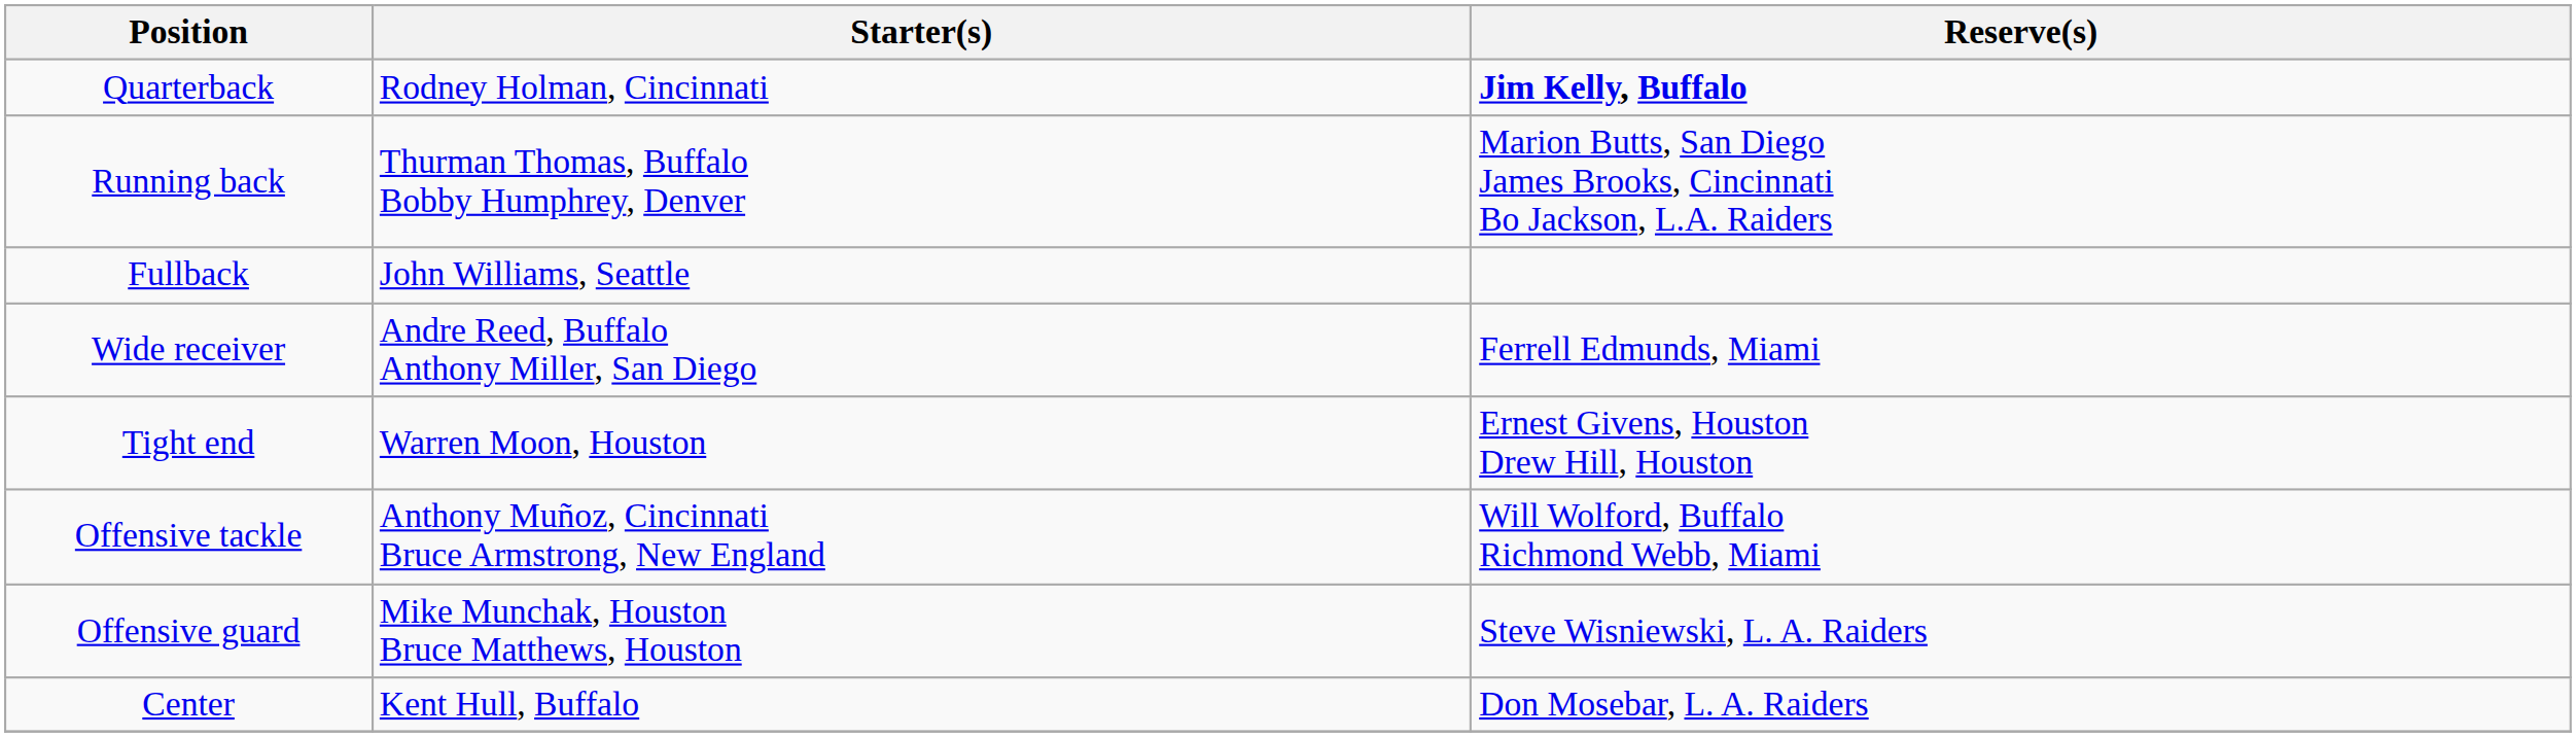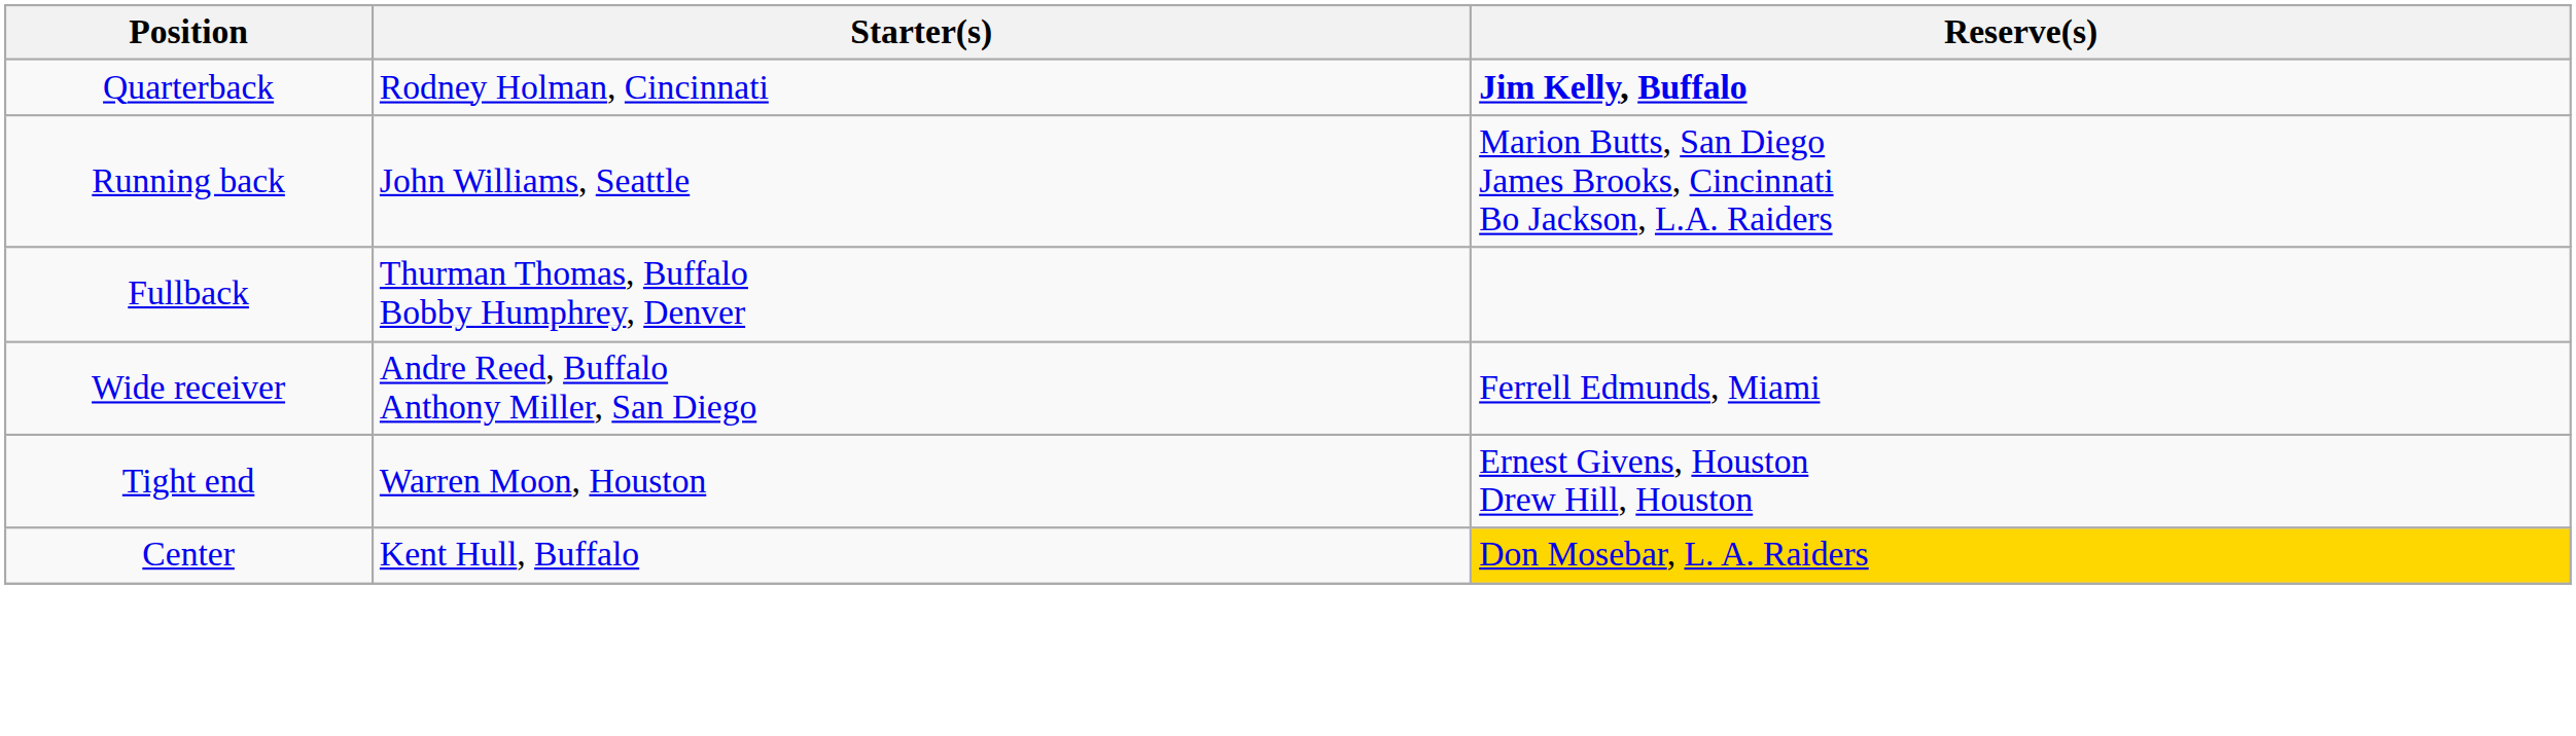Running back | Starter(s): Thurman Thomas, Buffalo Bobby Humphrey, Denver -> John Williams, Seattle
Fullback | Starter(s): John Williams, Seattle -> Thurman Thomas, Buffalo Bobby Humphrey, Denver
- row: Offensive tackle | Anthony Muñoz, Cincinnati Bruce Armstrong, New England | Will Wolford, Buffalo Richmond Webb, Miami
- row: Offensive guard | Mike Munchak, Houston Bruce Matthews, Houston | Steve Wisniewski, L. A. Raiders
Center | Reserve(s): no background -> gold background
